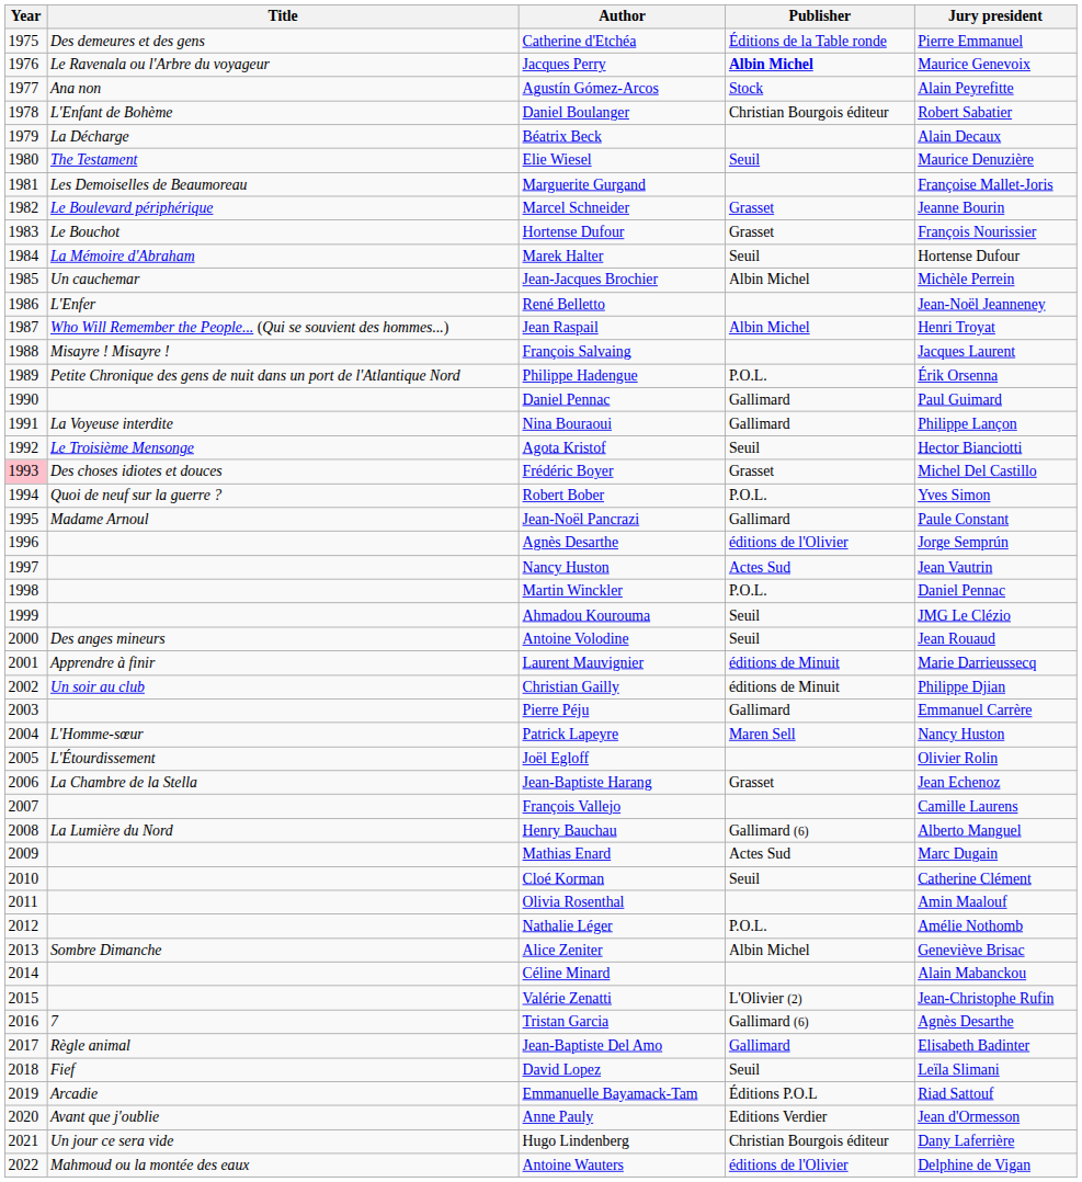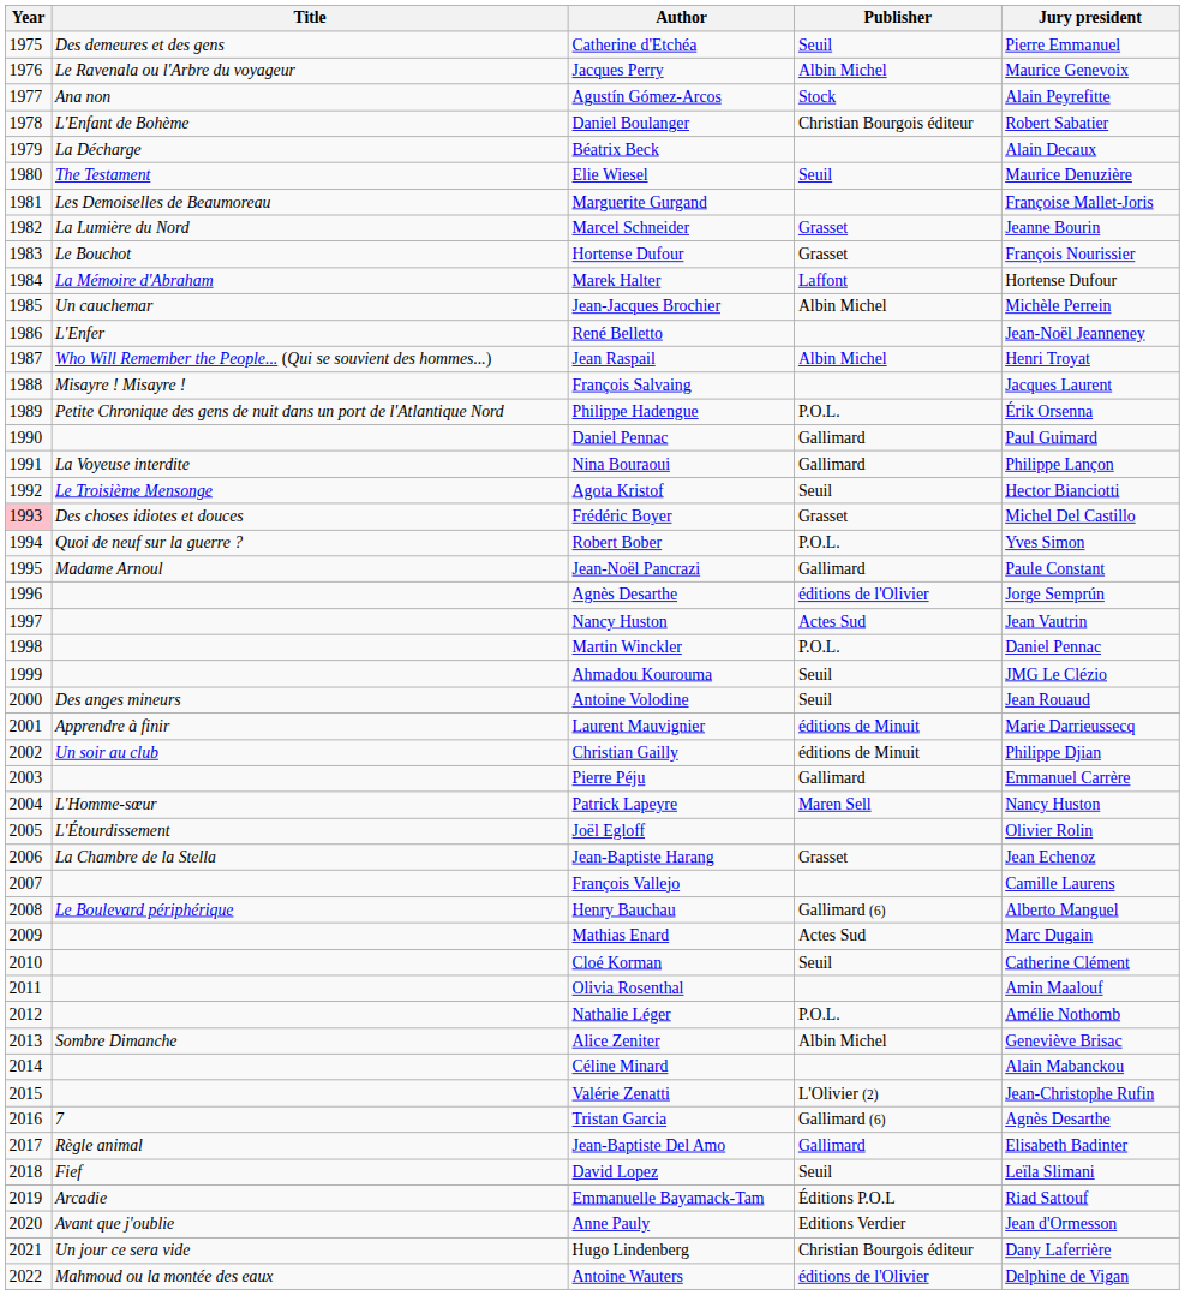Catherine d'Etchéa | Publisher: Éditions de la Table ronde -> Seuil
Jacques Perry | Publisher: bold -> normal
Marcel Schneider | Title: Le Boulevard périphérique -> La Lumière du Nord
Marek Halter | Publisher: Seuil -> Laffont
Henry Bauchau | Title: La Lumière du Nord -> Le Boulevard périphérique
